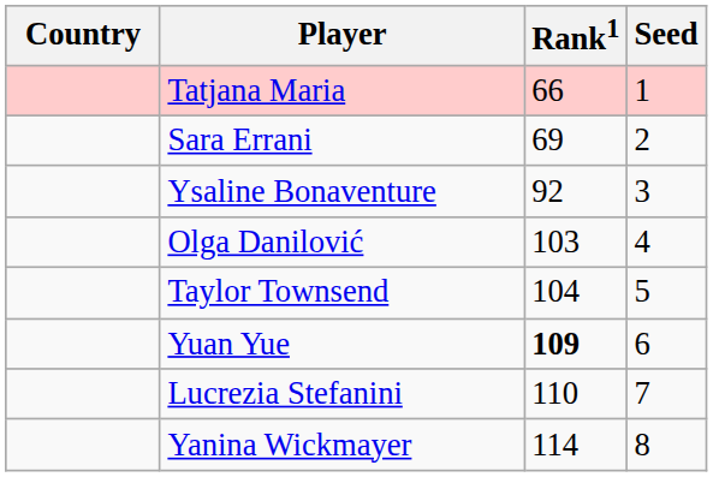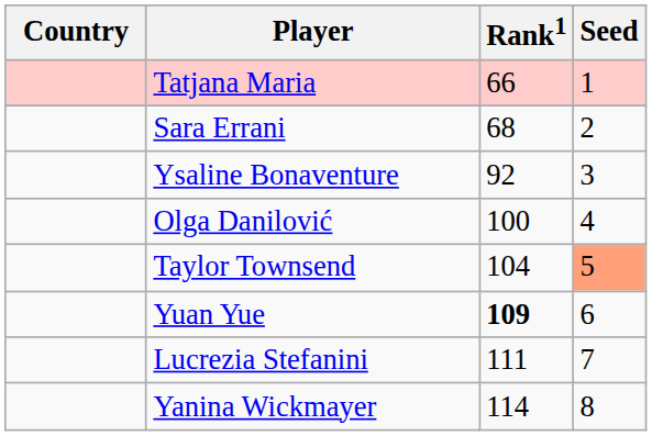Sara Errani | Rank1: 69 -> 68
Olga Danilović | Rank1: 103 -> 100
Taylor Townsend | Seed: no background -> lightsalmon background
Lucrezia Stefanini | Rank1: 110 -> 111
